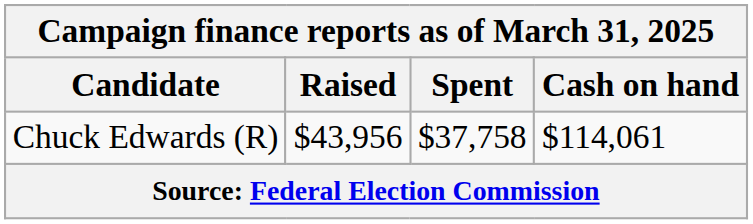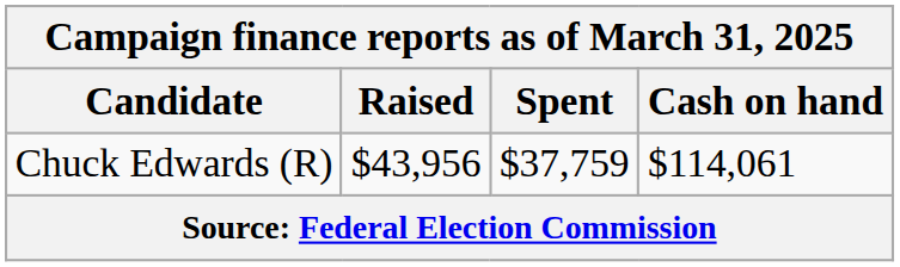Chuck Edwards (R) | Spent: $37,758 -> $37,759
